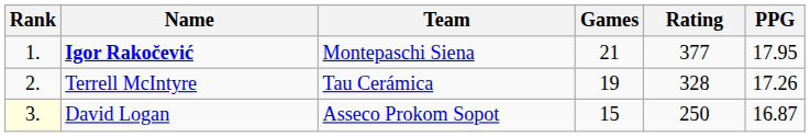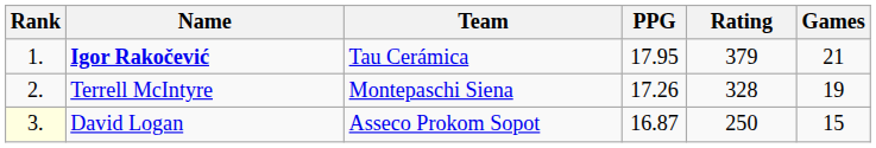columns swapped: Games <-> PPG
Igor Rakočević | Team: Montepaschi Siena -> Tau Cerámica
Igor Rakočević | Rating: 377 -> 379
Terrell McIntyre | Team: Tau Cerámica -> Montepaschi Siena
